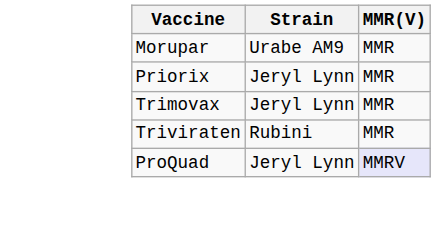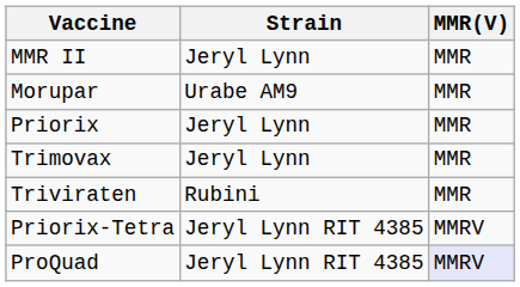+ row: MMR II | Jeryl Lynn | MMR
+ row: Priorix-Tetra | Jeryl Lynn RIT 4385 | MMRV
ProQuad | Strain: Jeryl Lynn -> Jeryl Lynn RIT 4385
